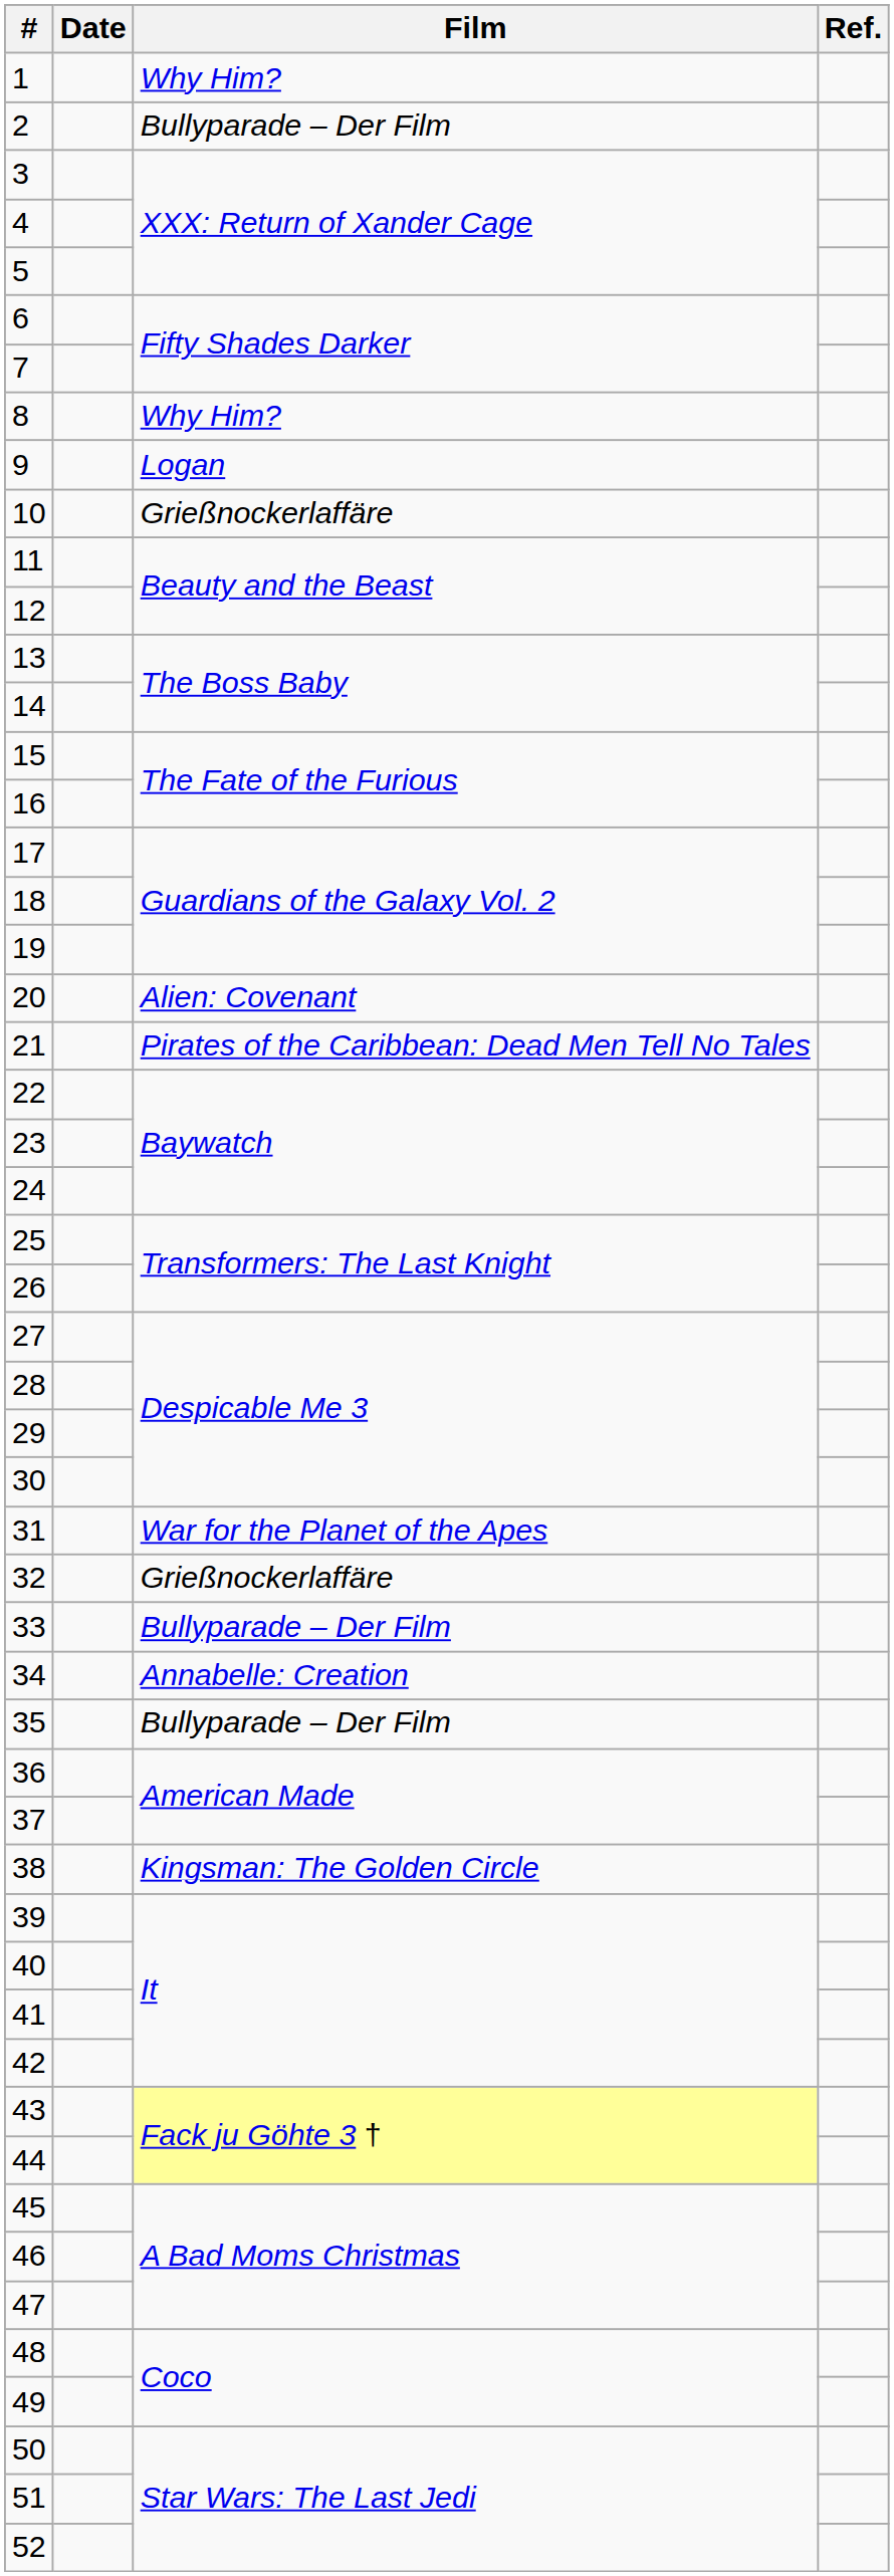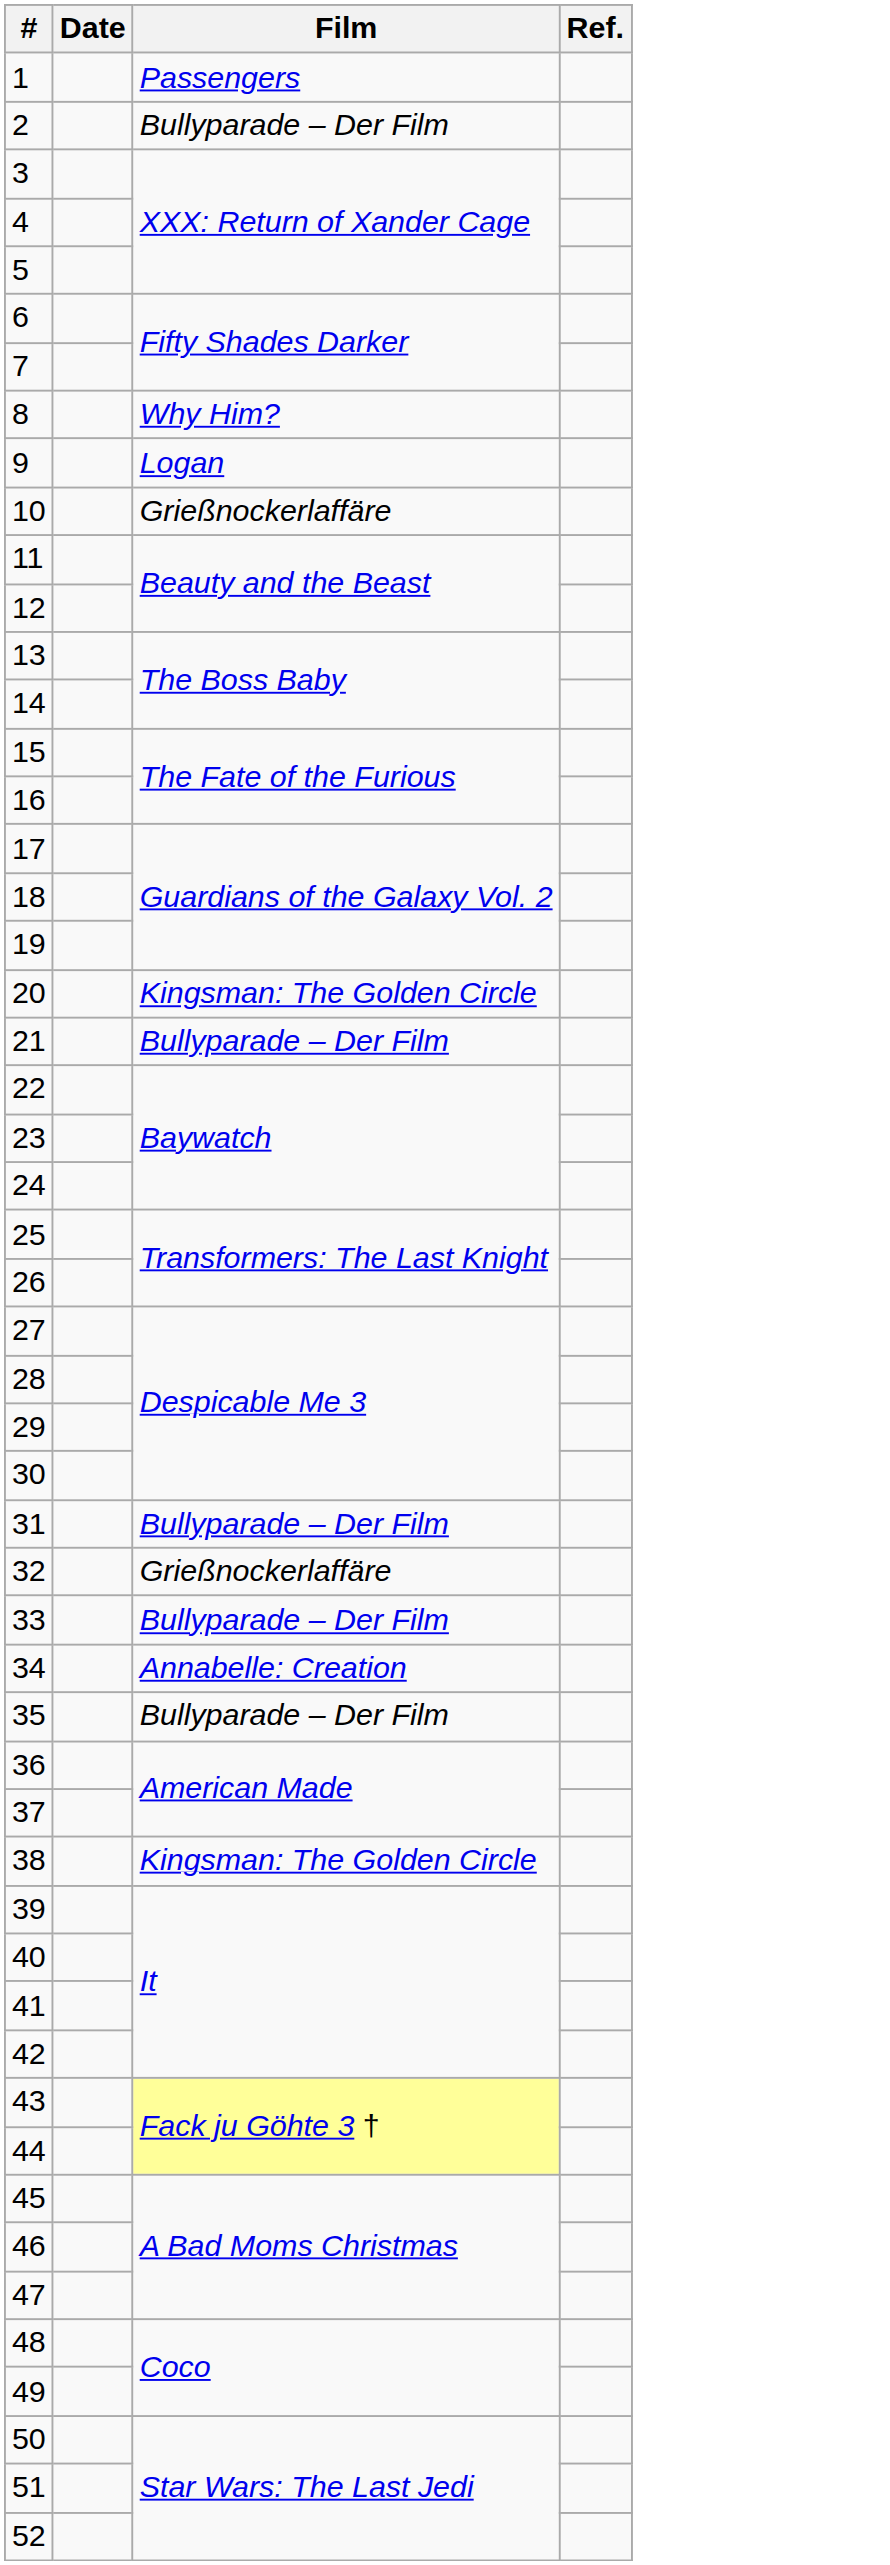1 | Film: Why Him? -> Passengers
20 | Film: Alien: Covenant -> Kingsman: The Golden Circle
21 | Film: Pirates of the Caribbean: Dead Men Tell No Tales -> Bullyparade – Der Film
31 | Film: War for the Planet of the Apes -> Bullyparade – Der Film
